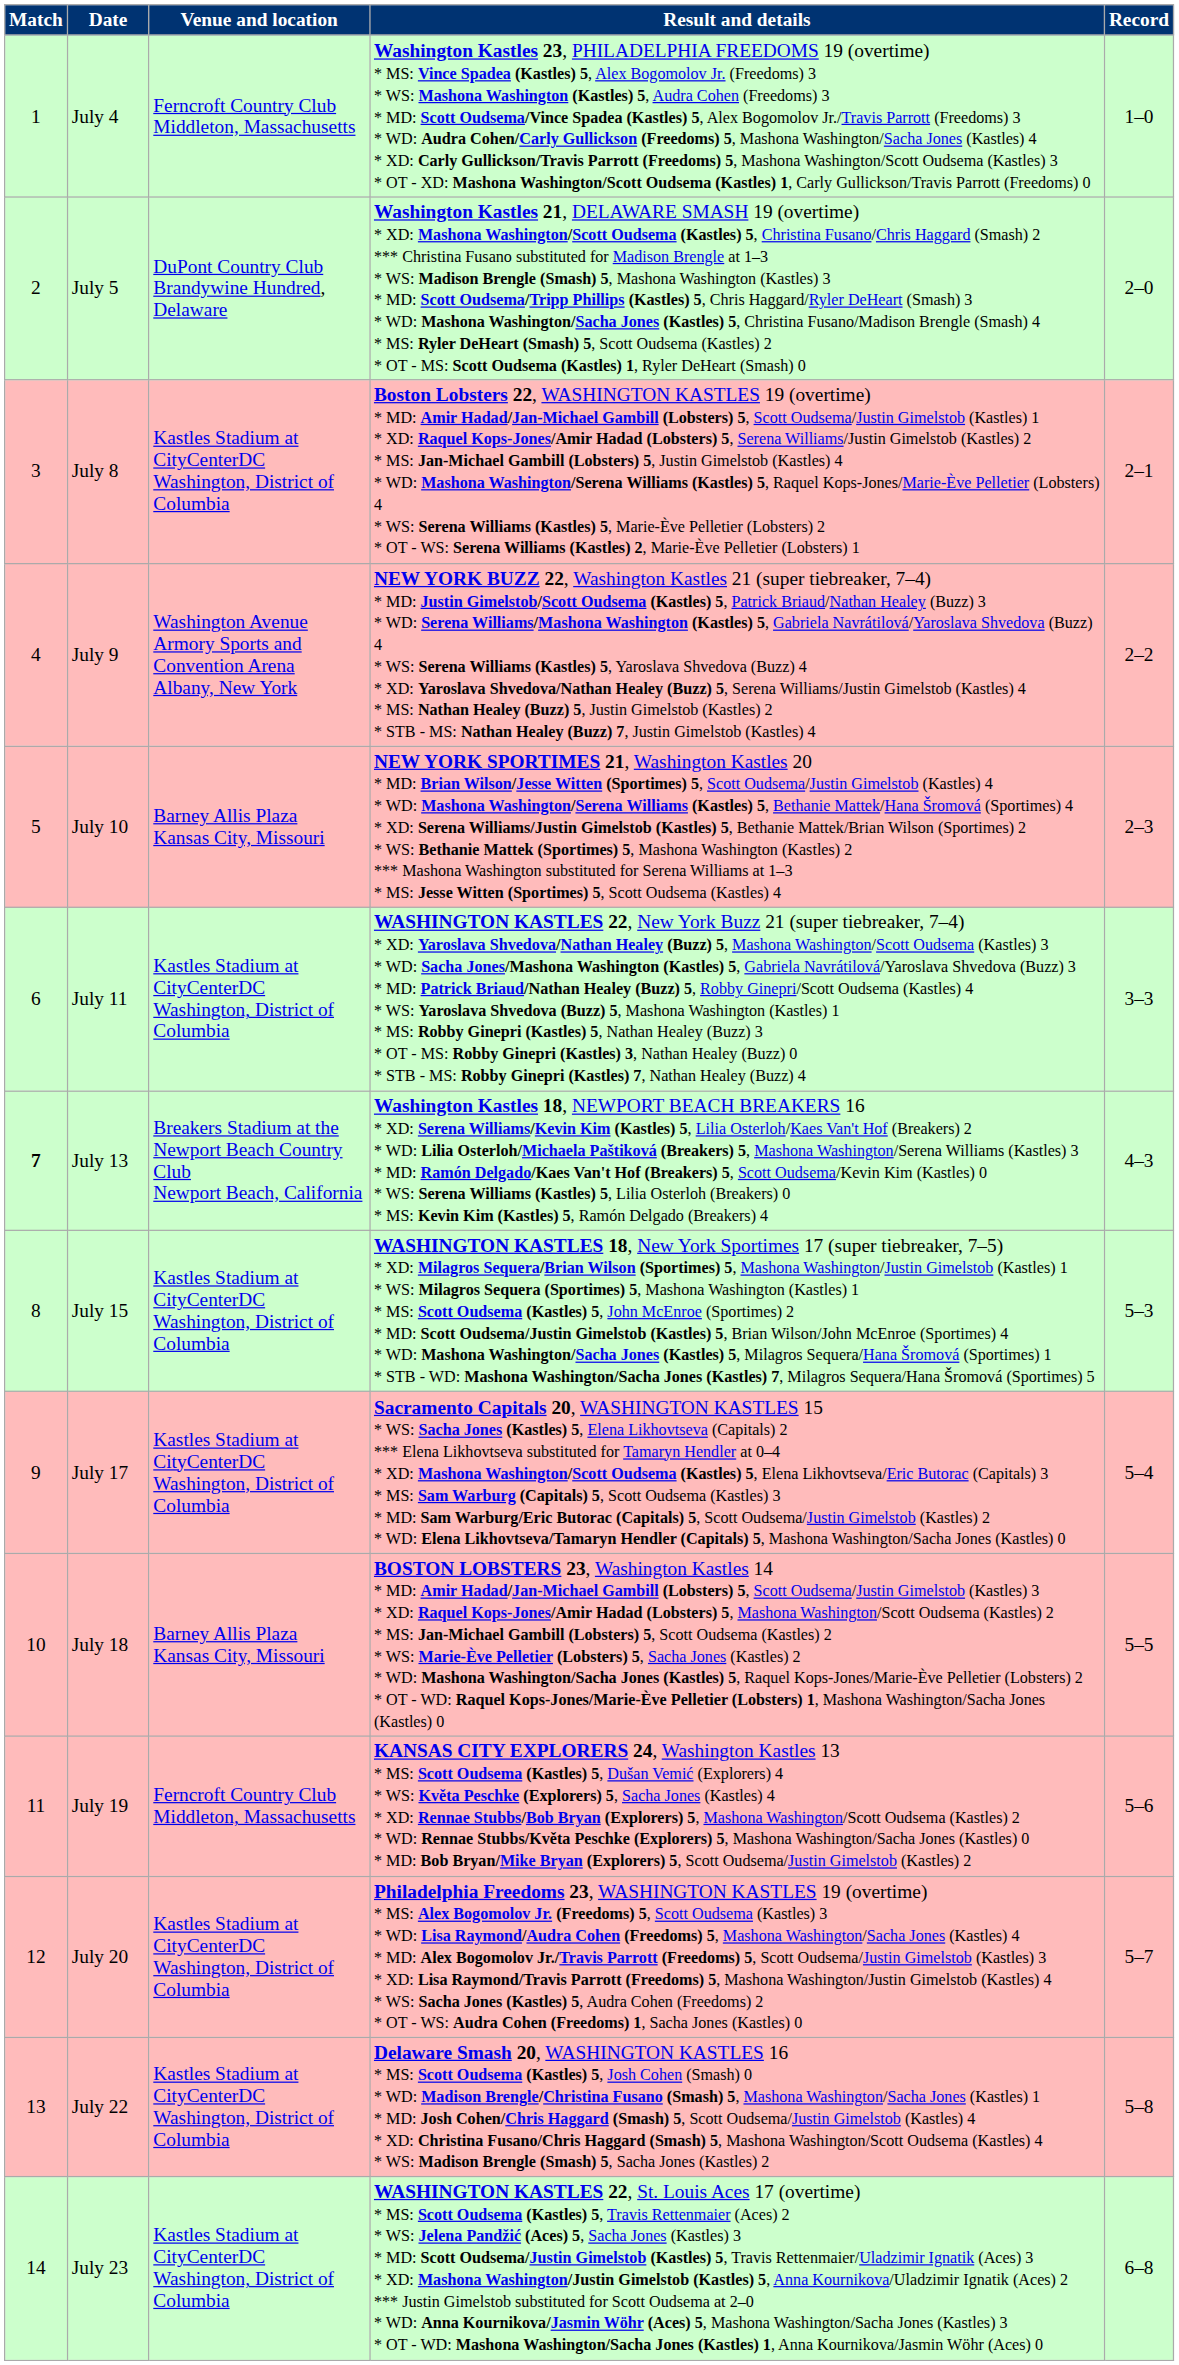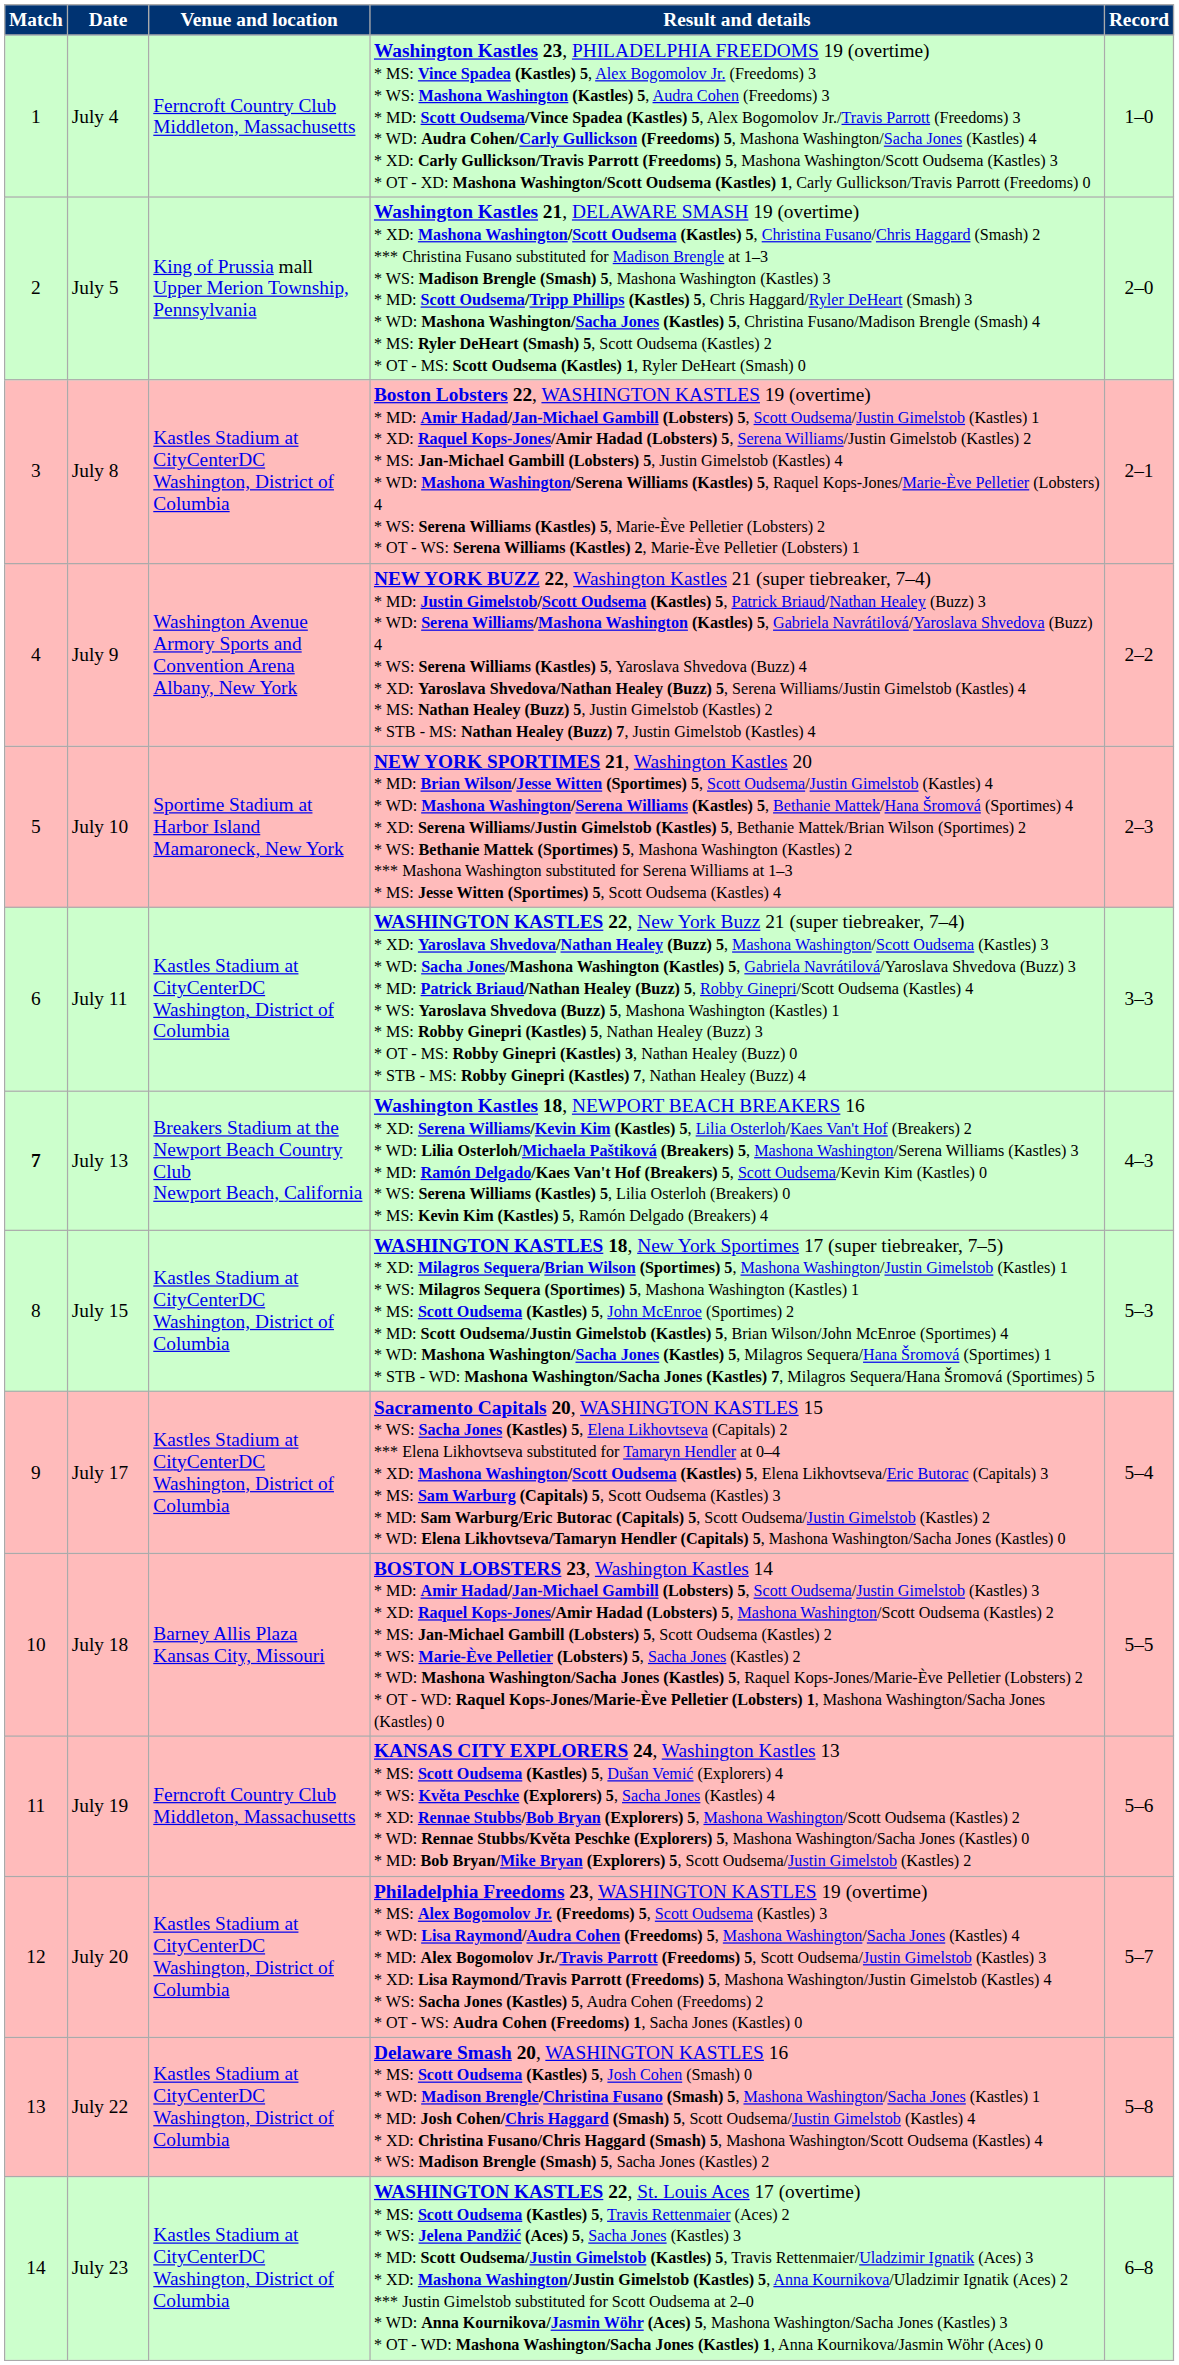July 5 | Venue and location: DuPont Country Club Brandywine Hundred, Delaware -> King of Prussia mall Upper Merion Township, Pennsylvania
July 10 | Venue and location: Barney Allis Plaza Kansas City, Missouri -> Sportime Stadium at Harbor Island Mamaroneck, New York
